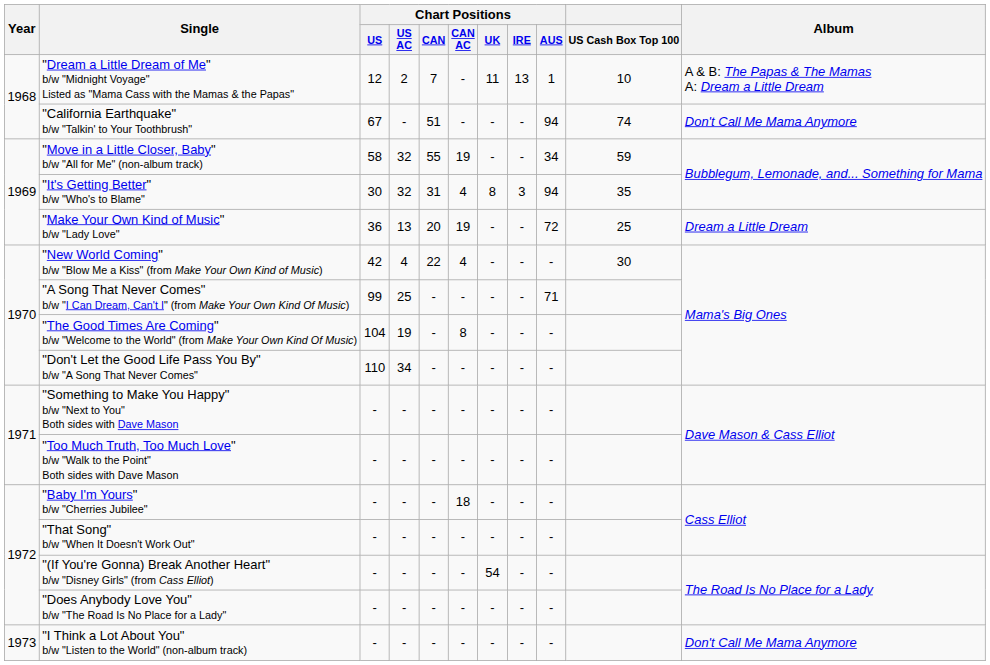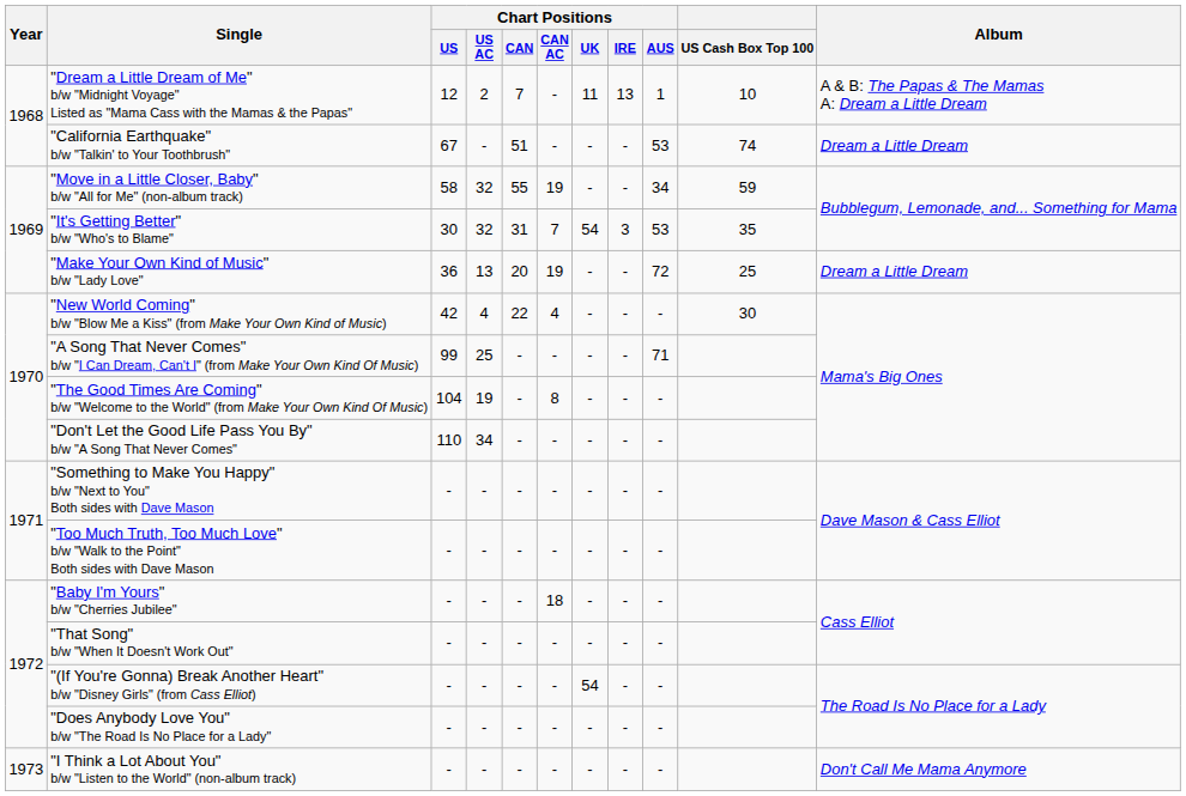"California Earthquake" b/w "Talkin' to Your Toothbrush" | Chart Positions / AUS: 94 -> 53
"California Earthquake" b/w "Talkin' to Your Toothbrush" | Album: Don't Call Me Mama Anymore -> Dream a Little Dream
"It's Getting Better" b/w "Who's to Blame" | Chart Positions / CAN AC: 4 -> 7
"It's Getting Better" b/w "Who's to Blame" | Chart Positions / UK: 8 -> 54
"It's Getting Better" b/w "Who's to Blame" | Chart Positions / AUS: 94 -> 53
